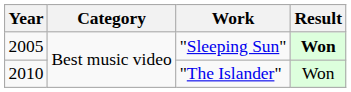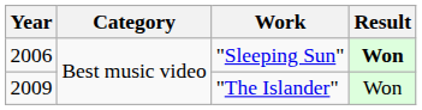"Sleeping Sun" | Year: 2005 -> 2006
"The Islander" | Year: 2010 -> 2009
